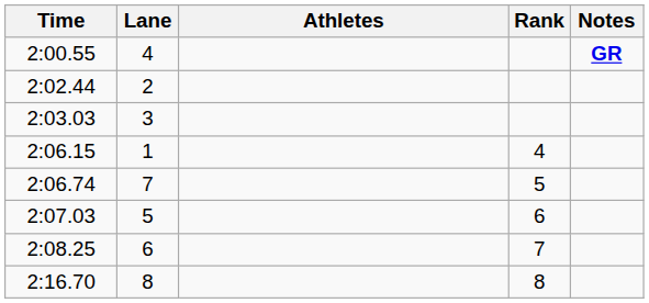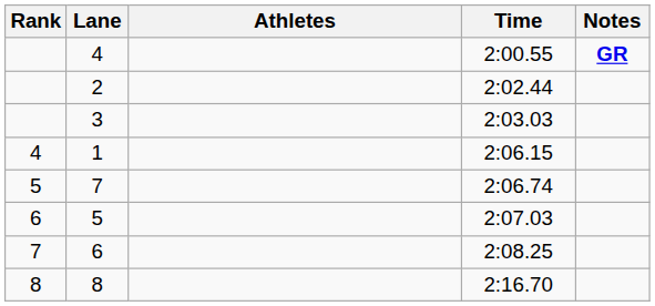columns swapped: Rank <-> Time
